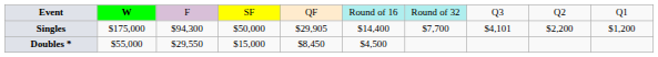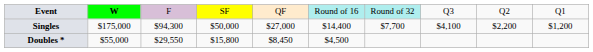Singles | column 5: $29,905 -> $27,000
Singles | column 8: $4,101 -> $4,100
Doubles * | column 4: $15,000 -> $15,800
